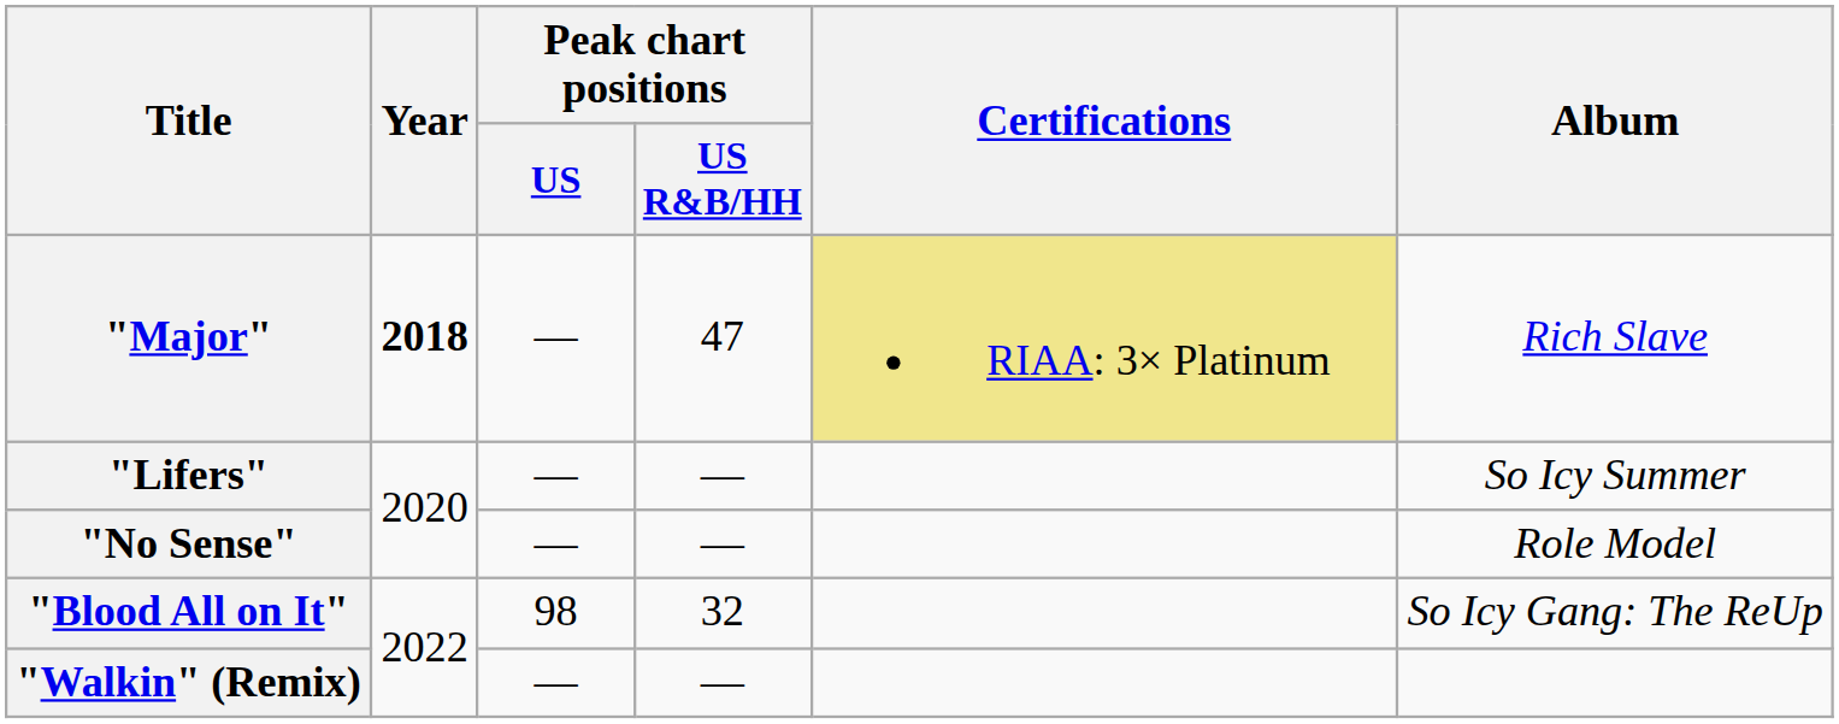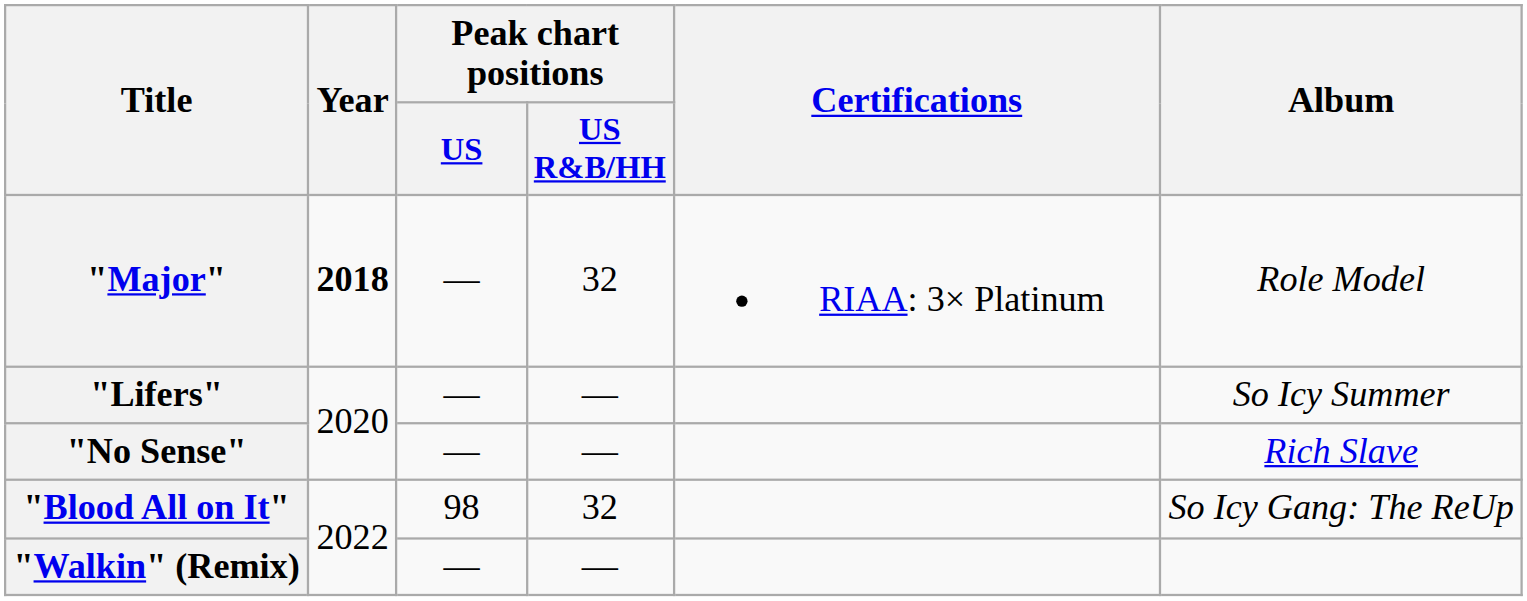"Major" | Peak chart positions / US R&B/HH: 47 -> 32
"Major" | Certifications: khaki background -> no background
"Major" | Album: Rich Slave -> Role Model
"No Sense" | Album: Role Model -> Rich Slave
